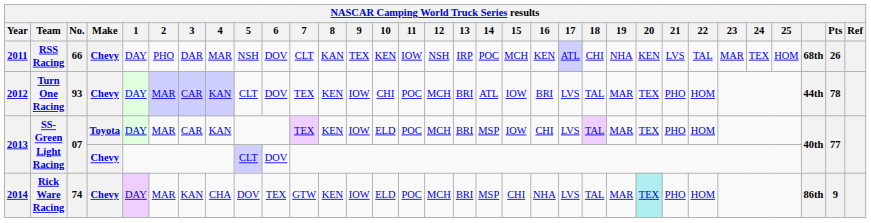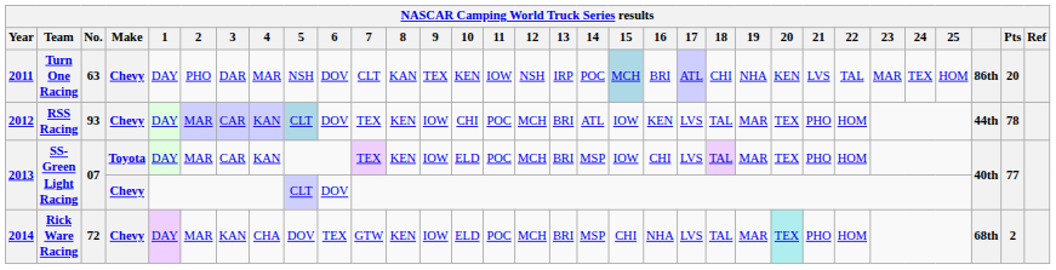2011 | Team: RSS Racing -> Turn One Racing
2011 | No.: 66 -> 63
2011 | 15: no background -> lightblue background
2011 | 16: KEN -> BRI
2011 | column 30: 68th -> 86th
2011 | Pts: 26 -> 20
2012 | Team: Turn One Racing -> RSS Racing
2012 | 5: no background -> lightblue background
2012 | 16: BRI -> KEN
2014 | No.: 74 -> 72
2014 | column 30: 86th -> 68th
2014 | Pts: 9 -> 2
